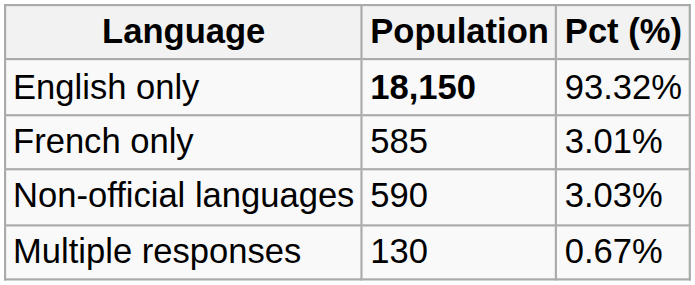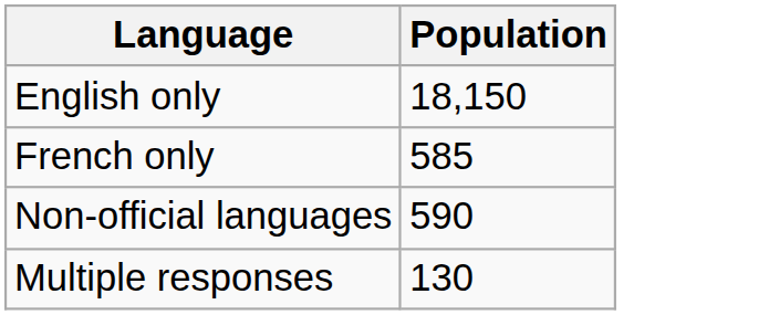- column: Pct (%) | 93.32% | 3.01% | 3.03% | 0.67%
English only | Population: bold -> normal
